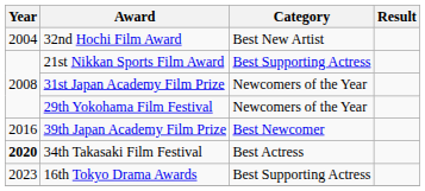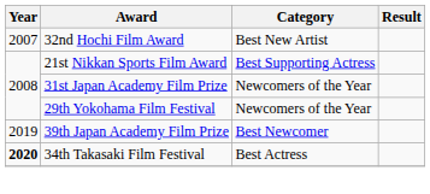32nd Hochi Film Award | Year: 2004 -> 2007
39th Japan Academy Film Prize | Year: 2016 -> 2019
- row: 2023 | 16th Tokyo Drama Awards | Best Supporting Actress
